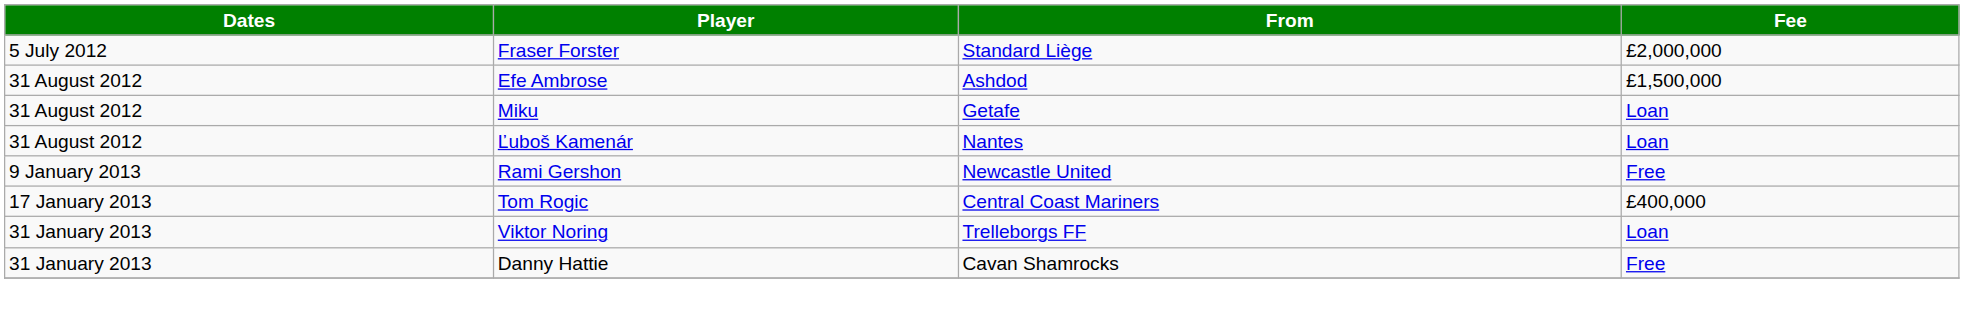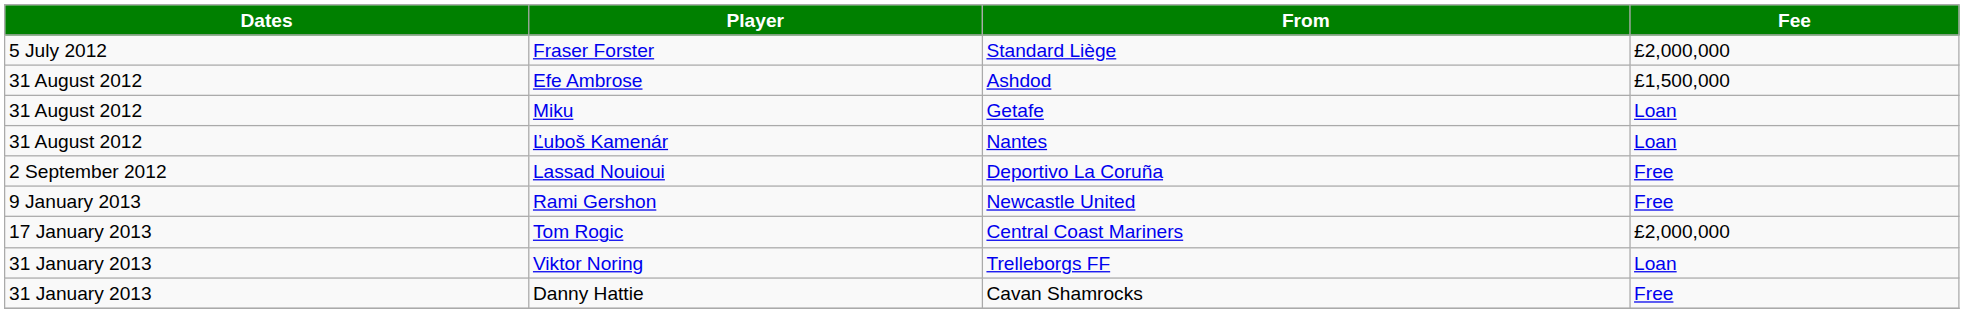+ row: 2 September 2012 | Lassad Nouioui | Deportivo La Coruña | Free
Tom Rogic | Fee: £400,000 -> £2,000,000
